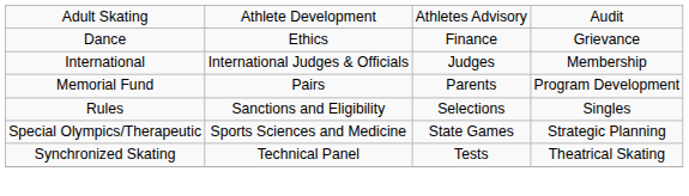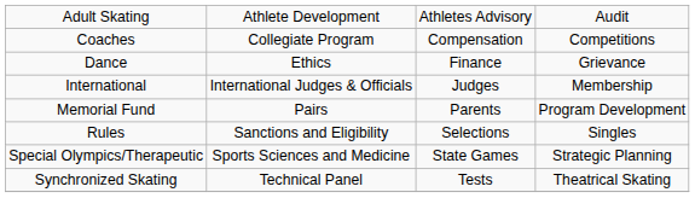+ row: Coaches | Collegiate Program | Compensation | Competitions
